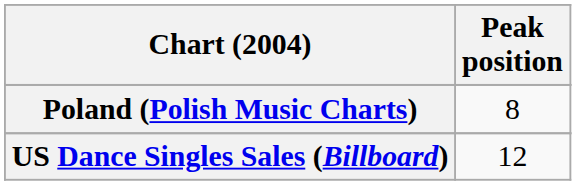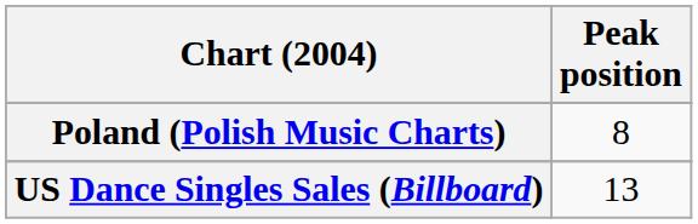US Dance Singles Sales (Billboard) | Peak position: 12 -> 13
